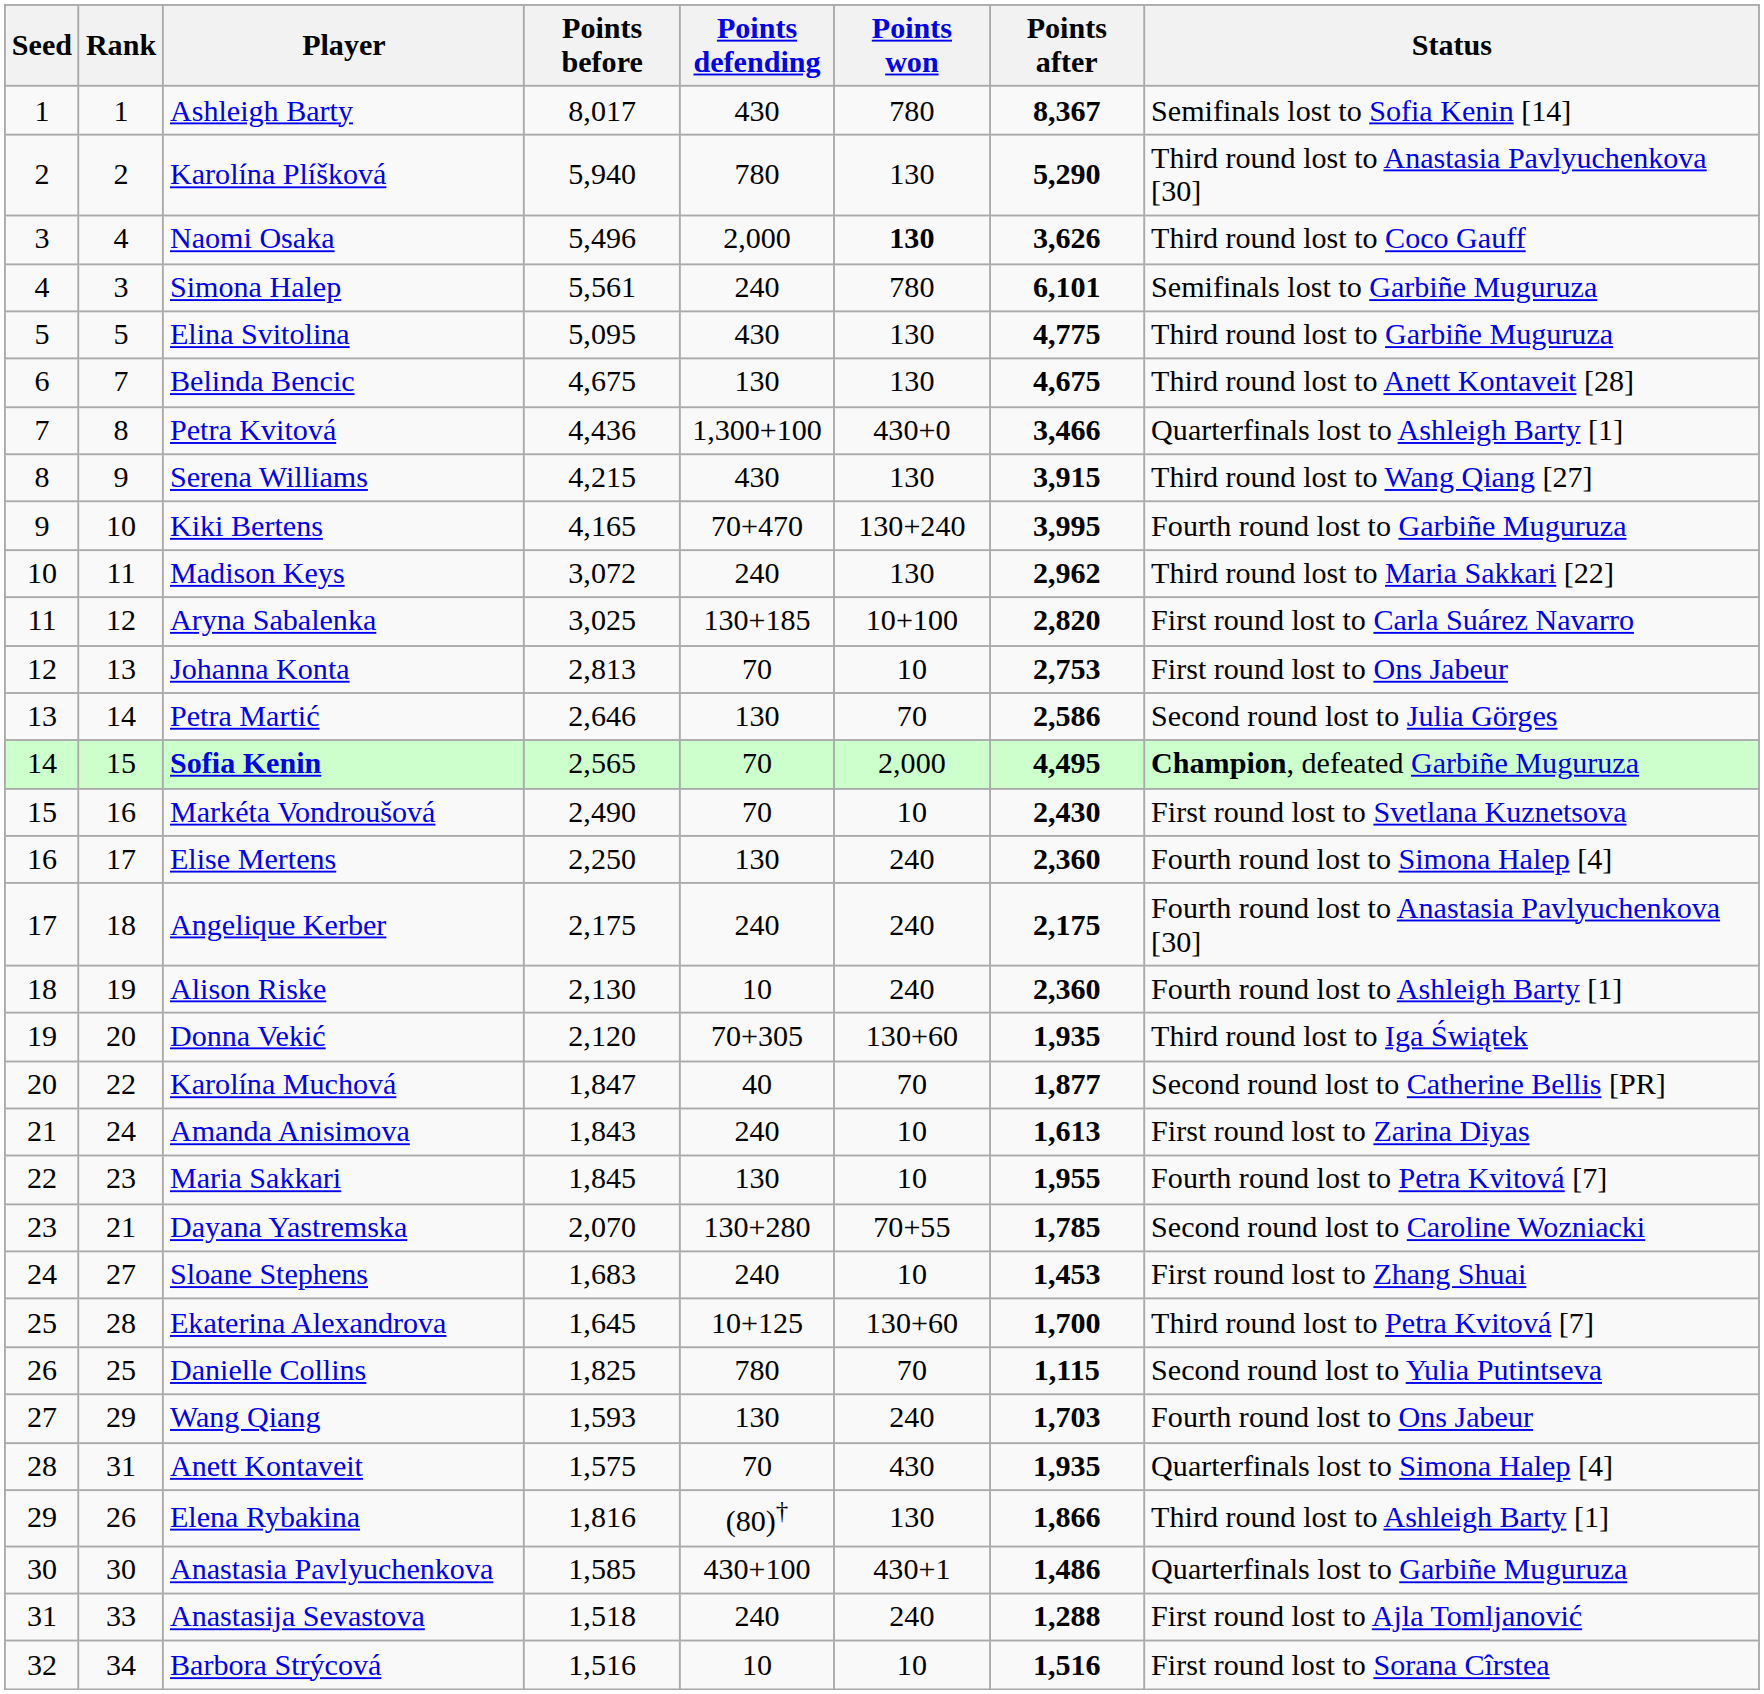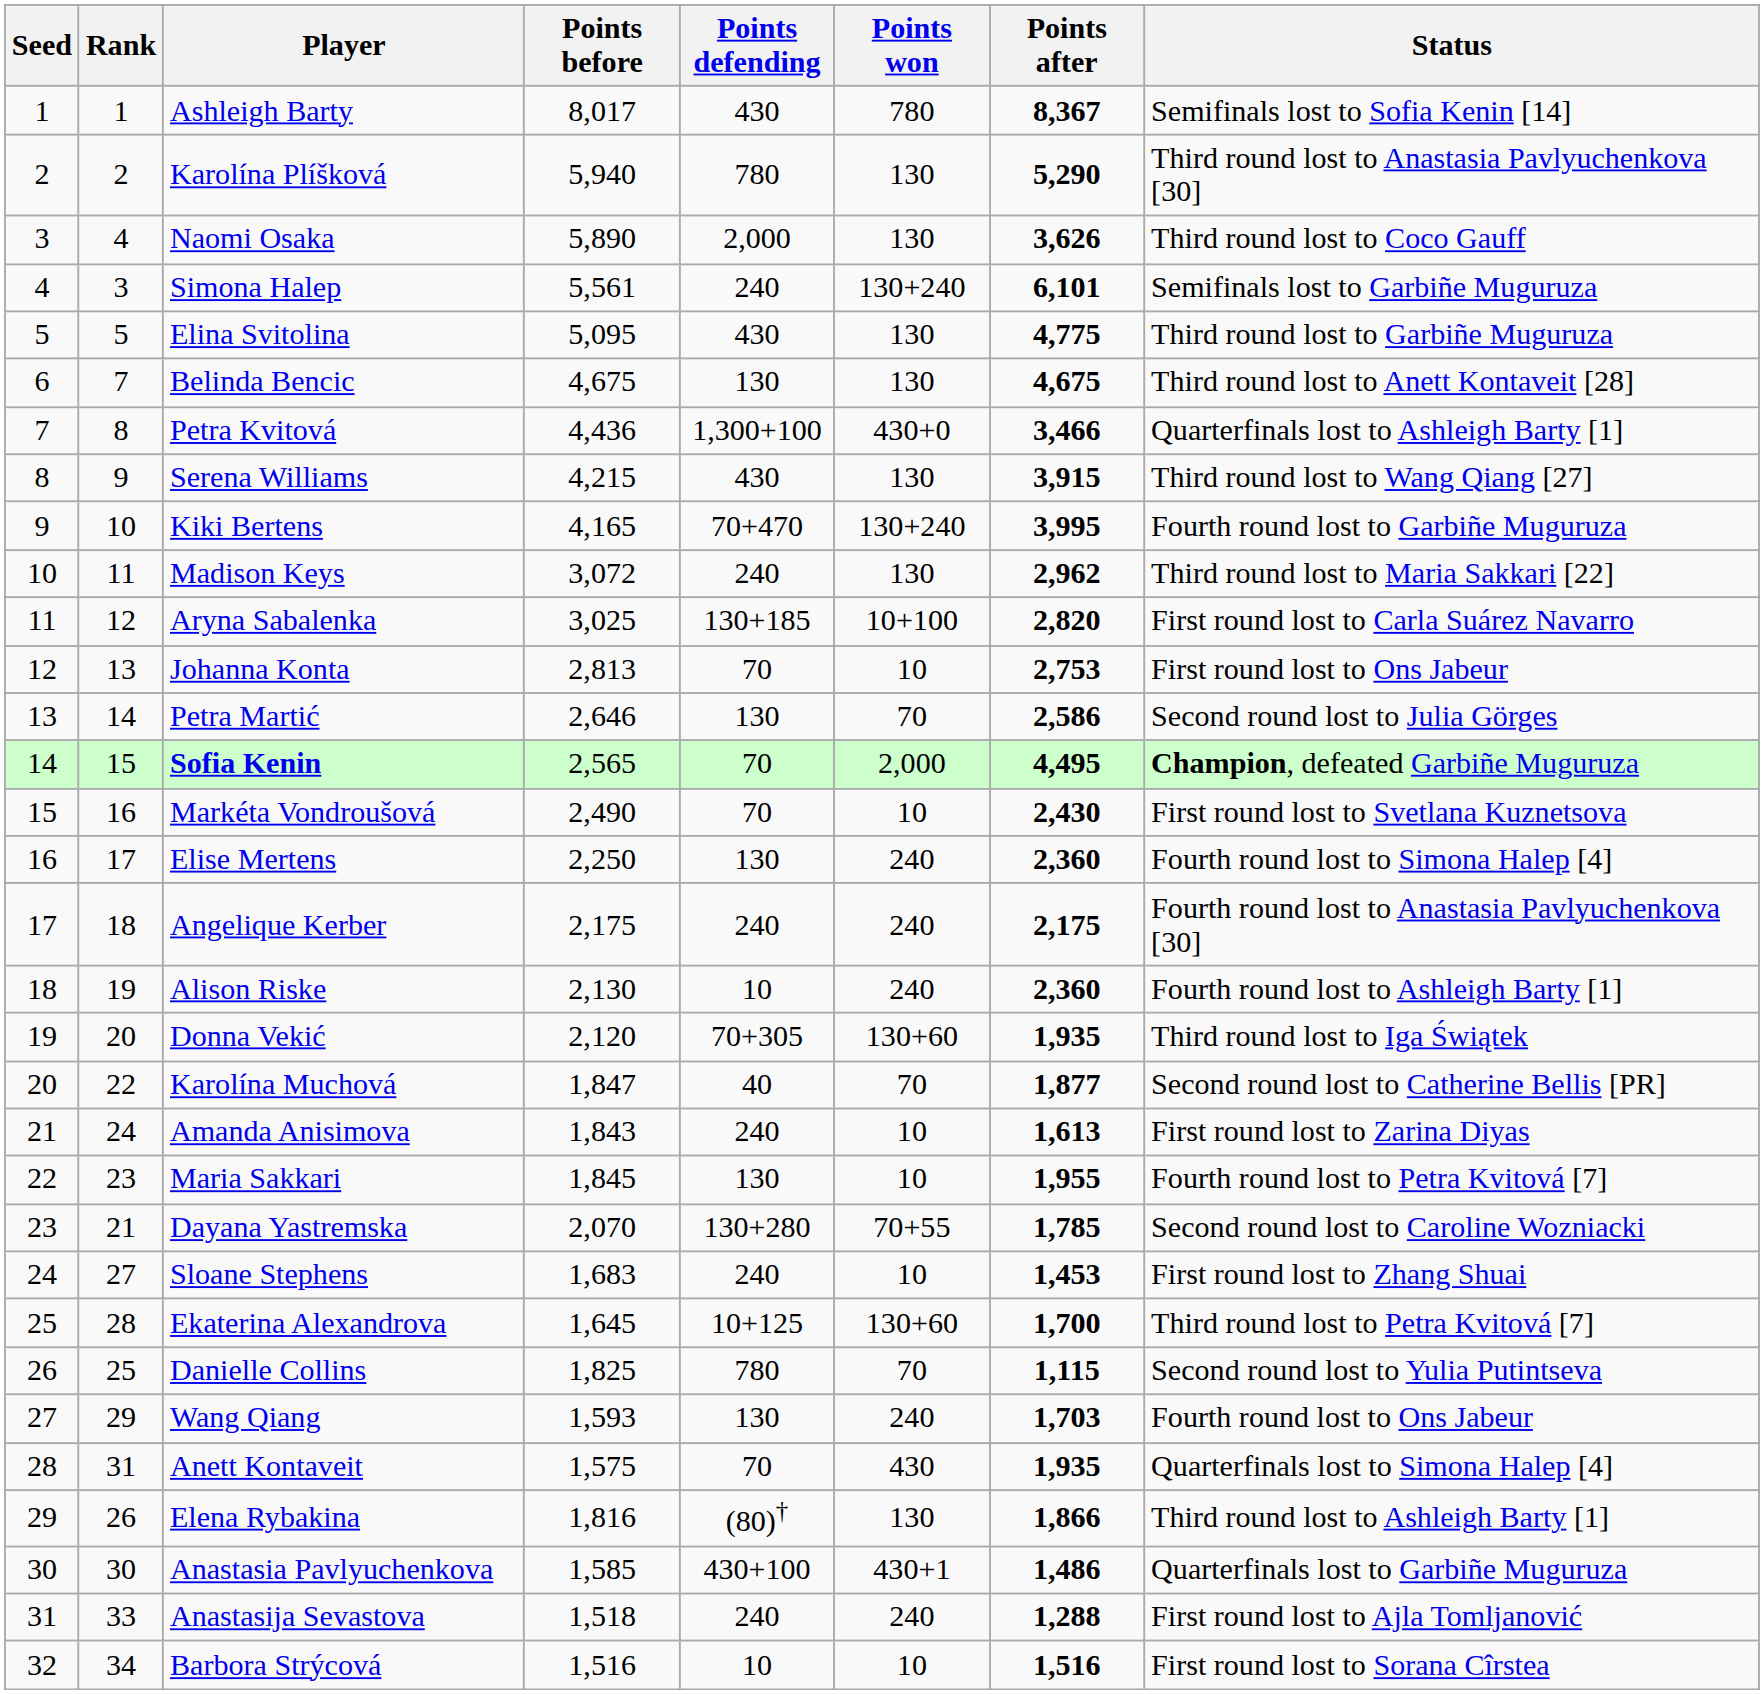Naomi Osaka | Points before: 5,496 -> 5,890
Naomi Osaka | Points won: bold -> normal
Simona Halep | Points won: 780 -> 130+240
